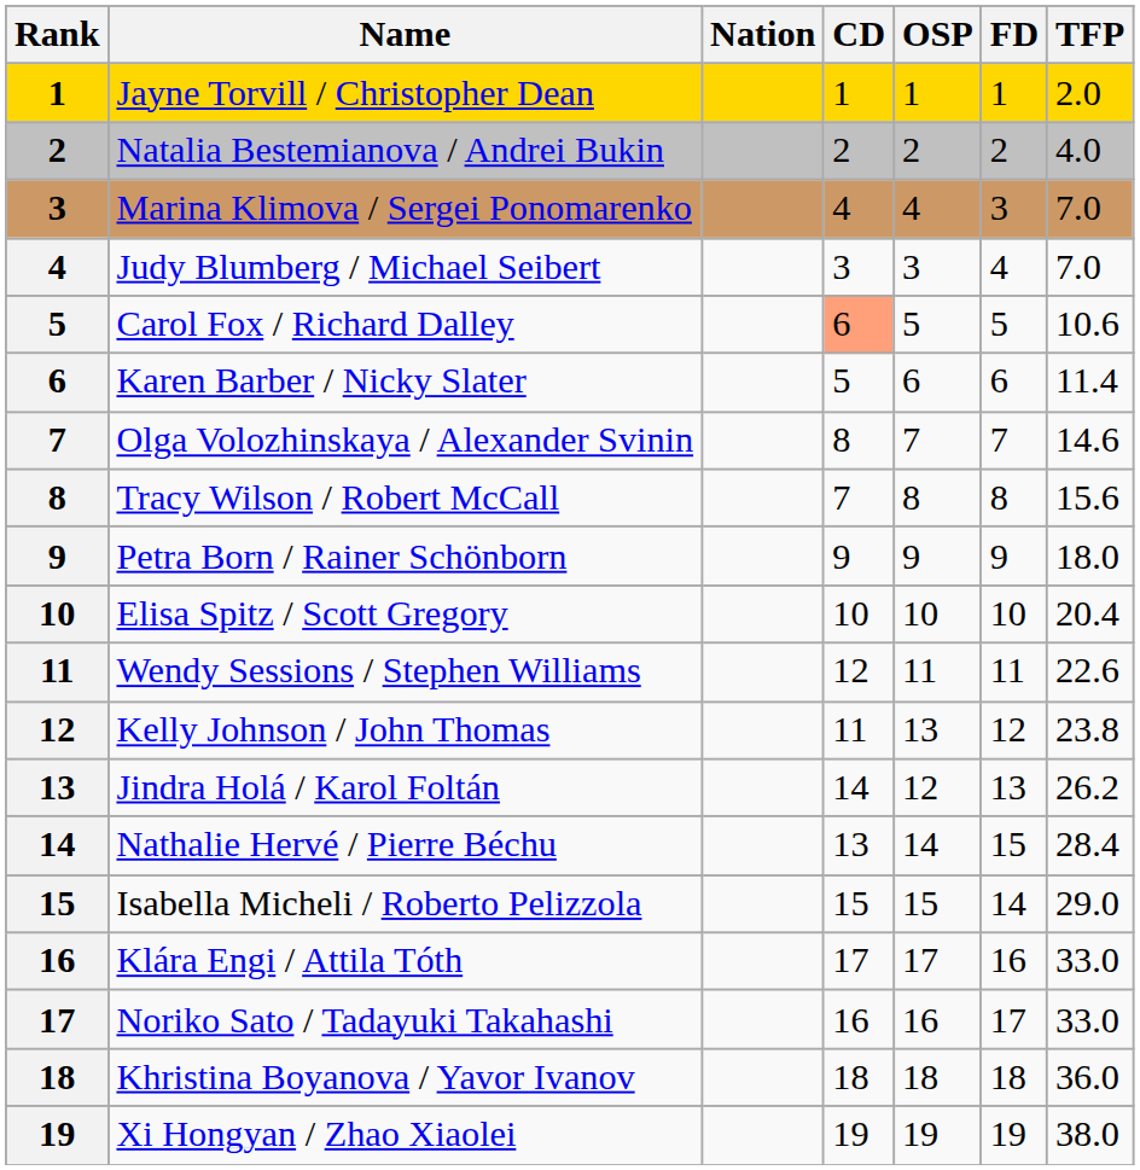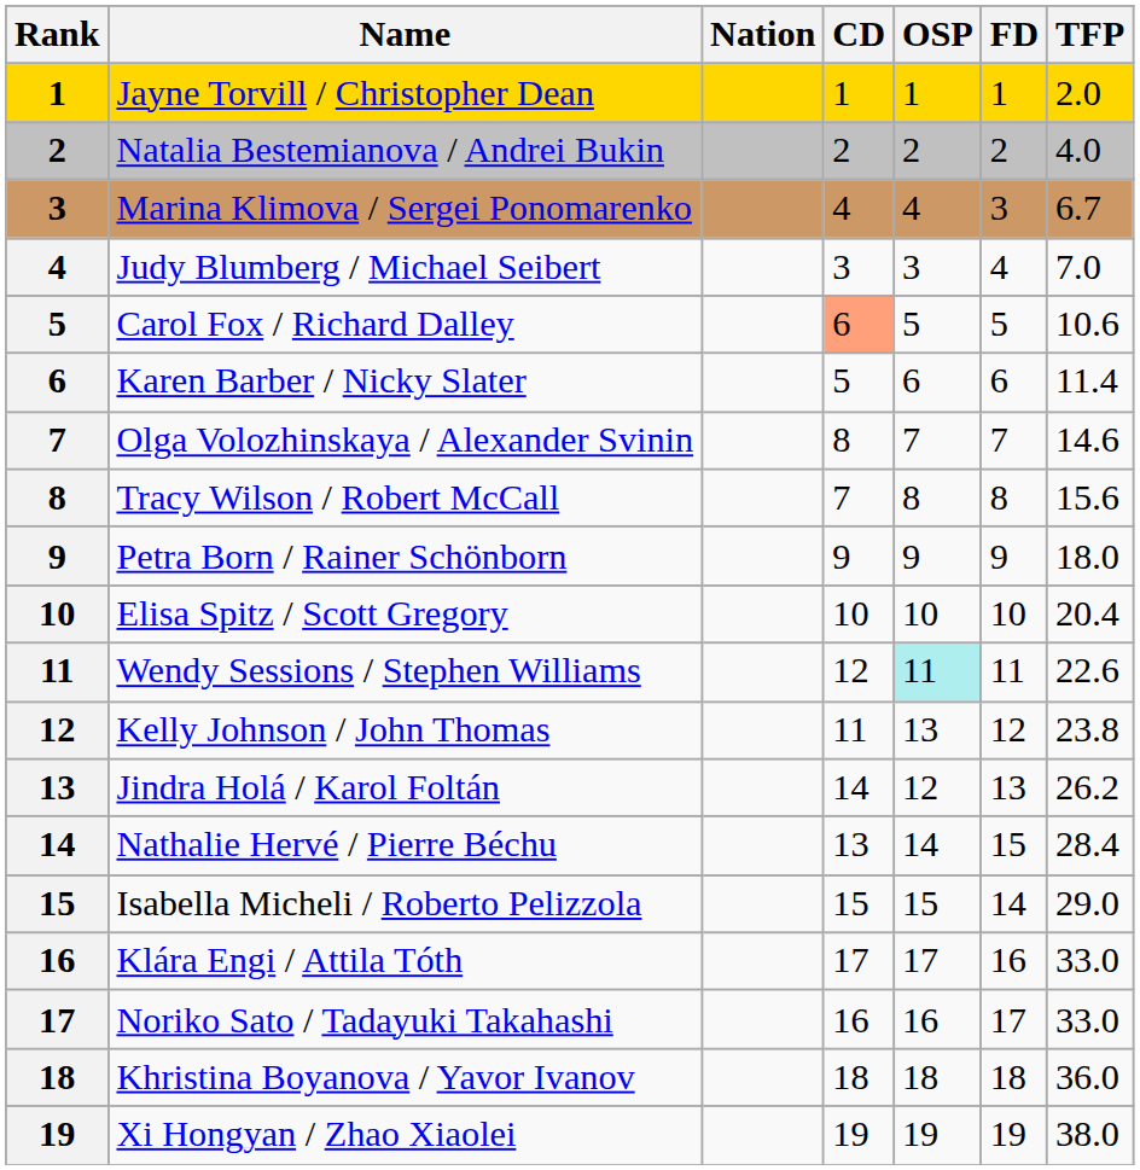Marina Klimova / Sergei Ponomarenko | TFP: 7.0 -> 6.7
Wendy Sessions / Stephen Williams | OSP: no background -> paleturquoise background
